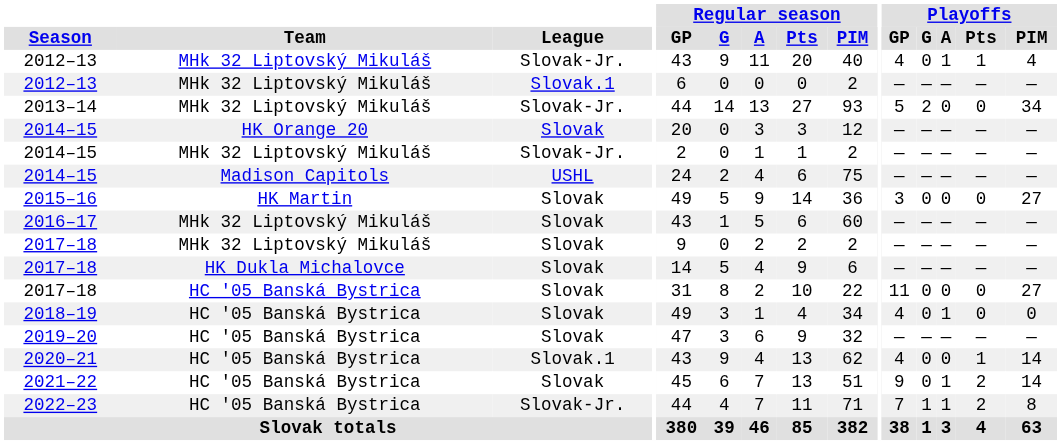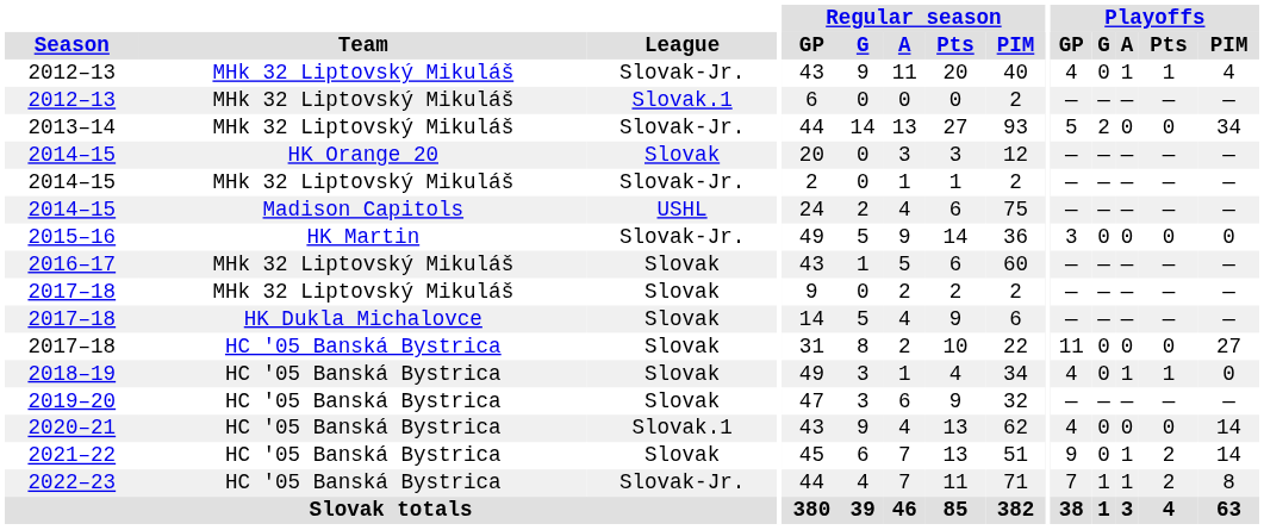2015–16 | League: Slovak -> Slovak-Jr.
2015–16 | Playoffs / PIM: 27 -> 0
2018–19 | Playoffs / Pts: 0 -> 1
2020–21 | Playoffs / Pts: 1 -> 0
